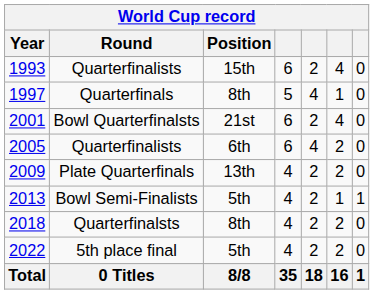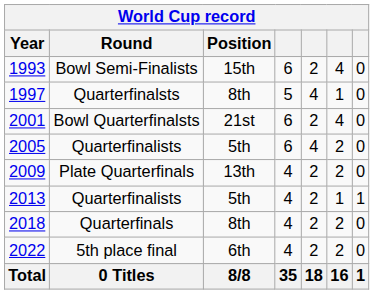1993 | Round: Quarterfinalists -> Bowl Semi-Finalists
1997 | Round: Quarterfinals -> Quarterfinalsts
2005 | Position: 6th -> 5th
2013 | Round: Bowl Semi-Finalists -> Quarterfinalists
2018 | Round: Quarterfinalsts -> Quarterfinals
2022 | Position: 5th -> 6th
